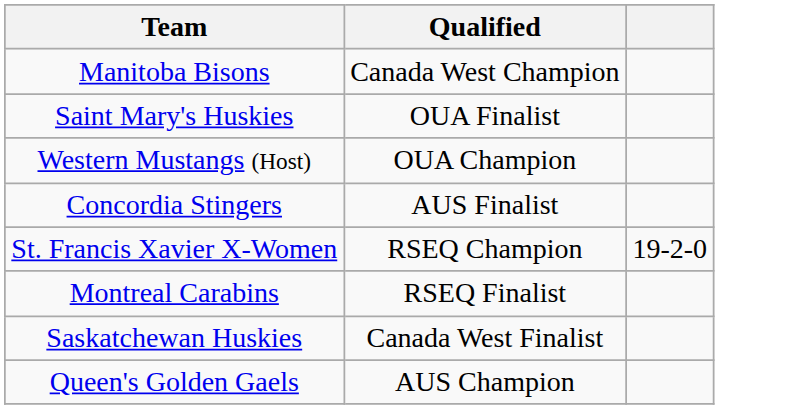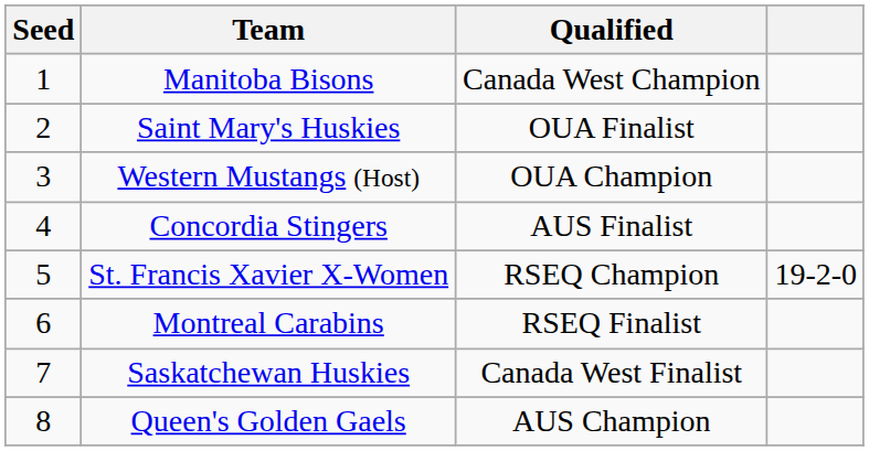+ column: Seed | 1 | 2 | 3 | 4 | 5 | 6 | 7 | 8
